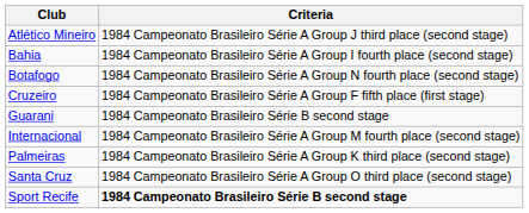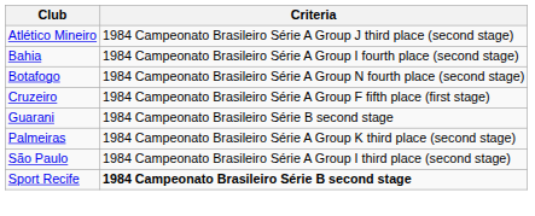- row: Internacional | 1984 Campeonato Brasileiro Série A Group M fourth place (second stage)
- row: Santa Cruz | 1984 Campeonato Brasileiro Série A Group O third place (second stage)
+ row: São Paulo | 1984 Campeonato Brasileiro Série A Group I third place (second stage)
